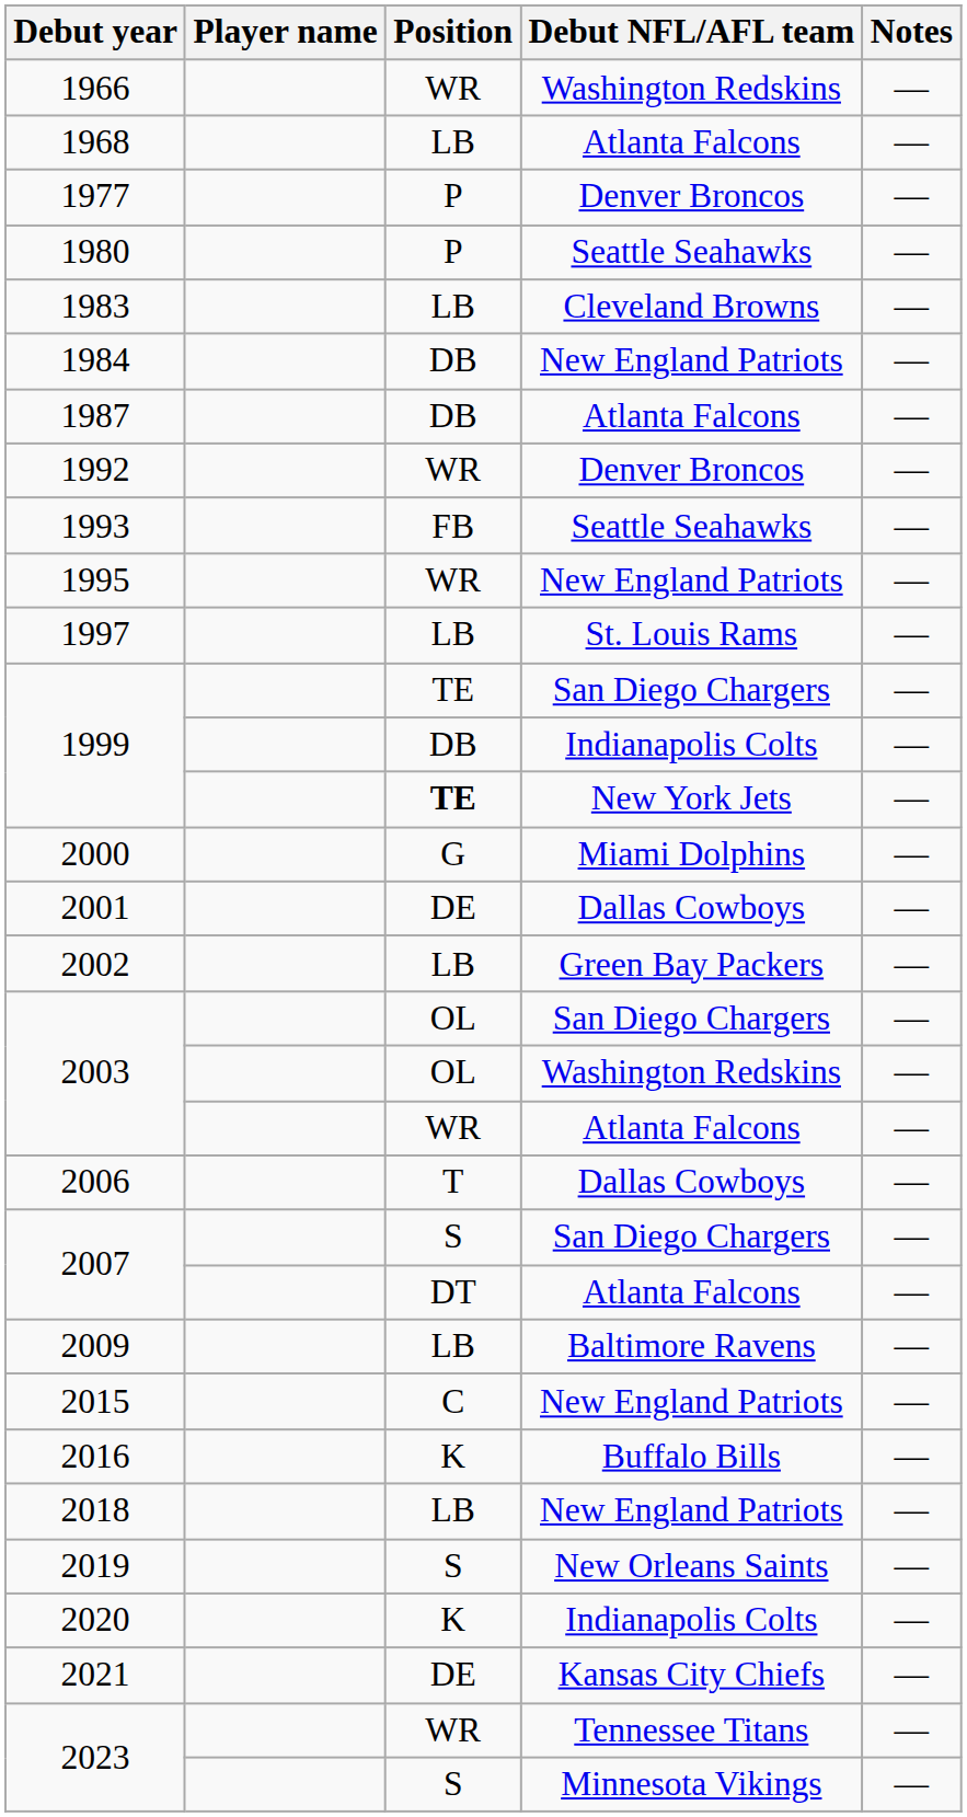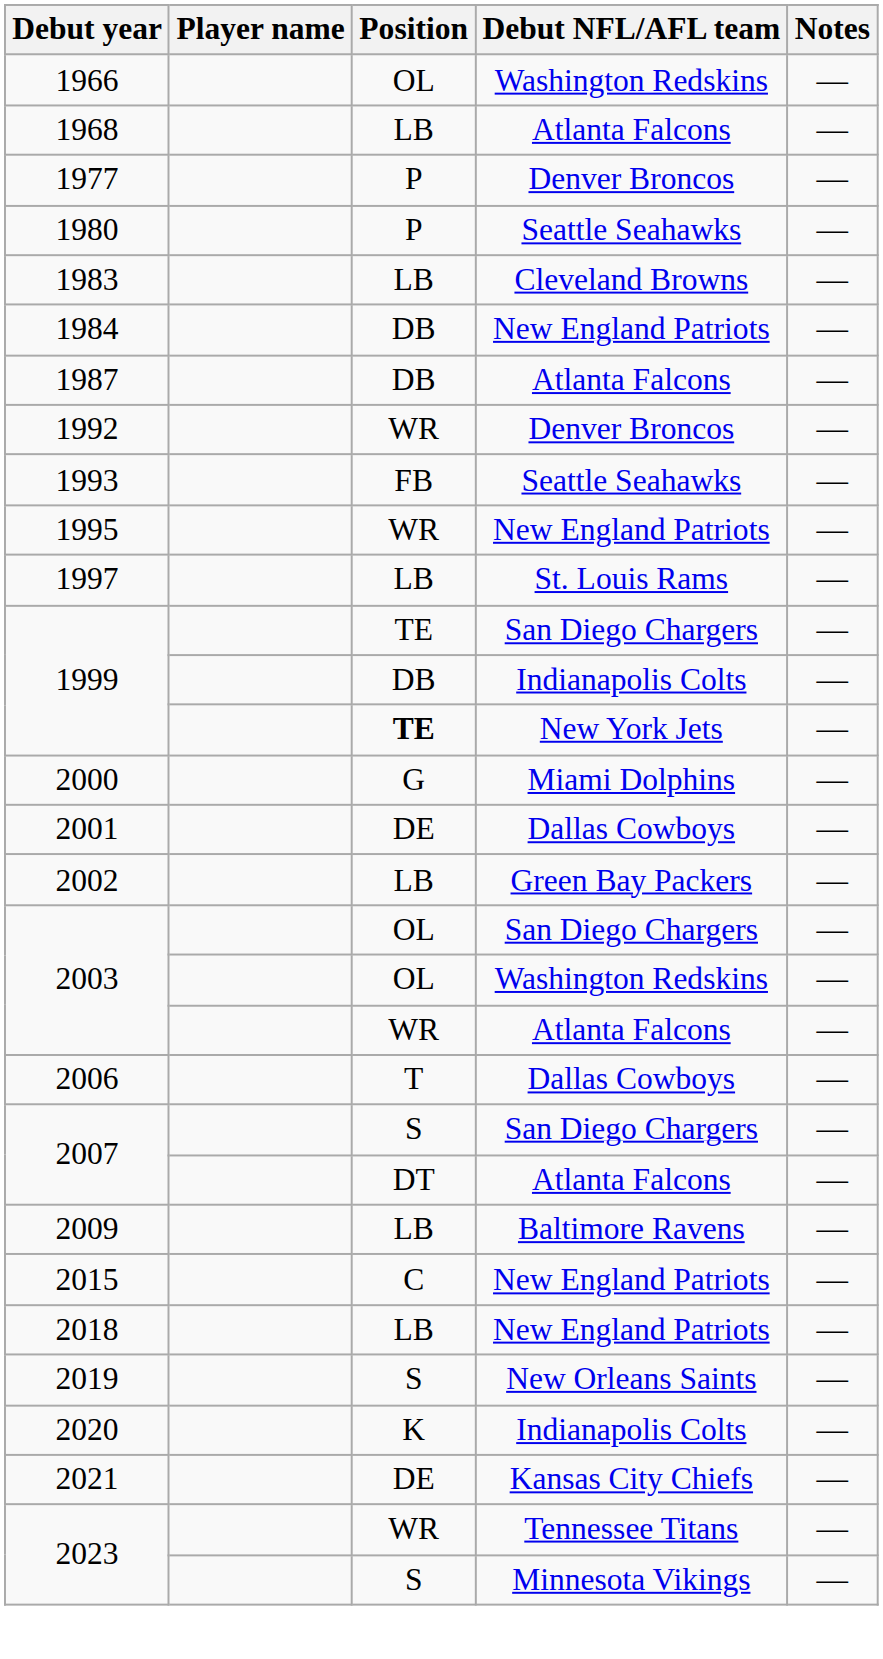1966 | Position: WR -> OL
- row: 2016 | K | Buffalo Bills | —
